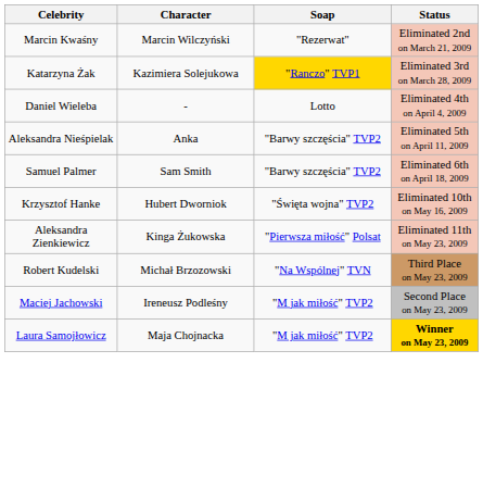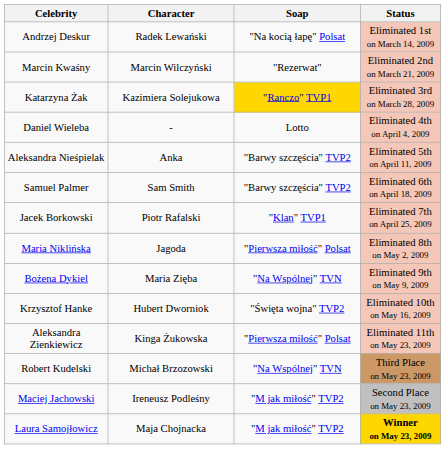+ row: Andrzej Deskur | Radek Lewański | "Na kocią łapę" Polsat | Eliminated 1st on March 14, 2009
+ row: Jacek Borkowski | Piotr Rafalski | "Klan" TVP1 | Eliminated 7th on April 25, 2009
+ row: Maria Niklińska | Jagoda | "Pierwsza miłość" Polsat | Eliminated 8th on May 2, 2009
+ row: Bożena Dykiel | Maria Zięba | "Na Wspólnej" TVN | Eliminated 9th on May 9, 2009
